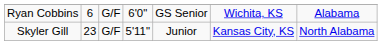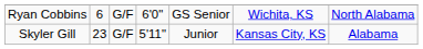Ryan Cobbins | column 7: Alabama -> North Alabama
Skyler Gill | column 7: North Alabama -> Alabama
